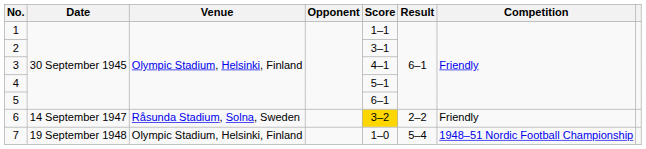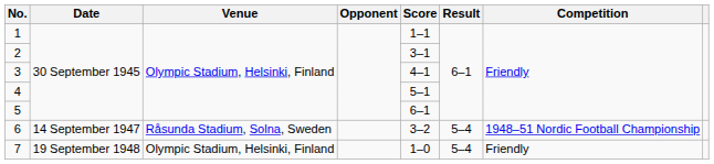6 | Score: gold background -> no background
6 | Result: 2–2 -> 5–4
6 | Competition: Friendly -> 1948–51 Nordic Football Championship
7 | Competition: 1948–51 Nordic Football Championship -> Friendly
